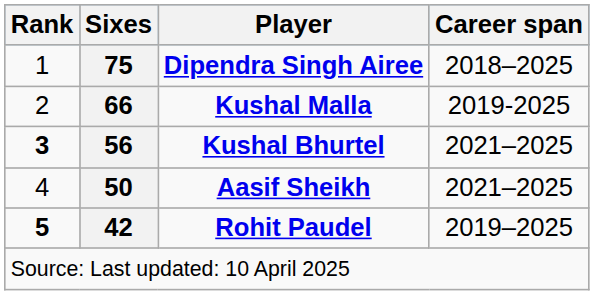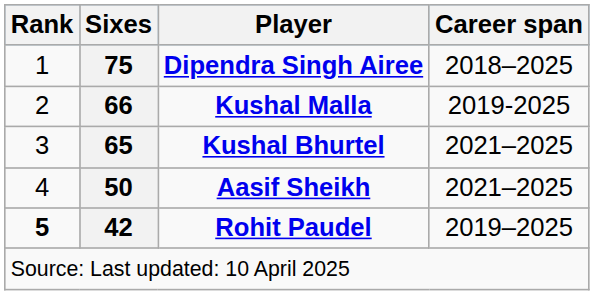Kushal Bhurtel | Rank: bold -> normal
Kushal Bhurtel | Sixes: 56 -> 65
